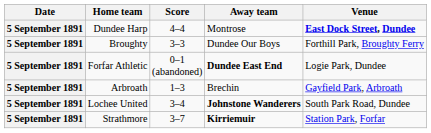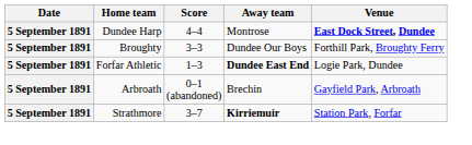Forfar Athletic | Score: 0–1 (abandoned) -> 1–3
Arbroath | Score: 1–3 -> 0–1 (abandoned)
- row: 5 September 1891 | Lochee United | 3–4 | Johnstone Wanderers | South Park Road, Dundee
